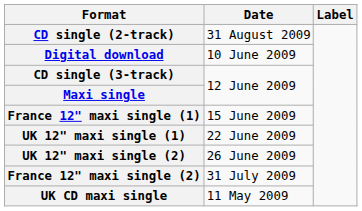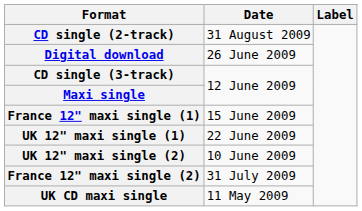Digital download | Date: 10 June 2009 -> 26 June 2009
UK 12" maxi single (2) | Date: 26 June 2009 -> 10 June 2009
